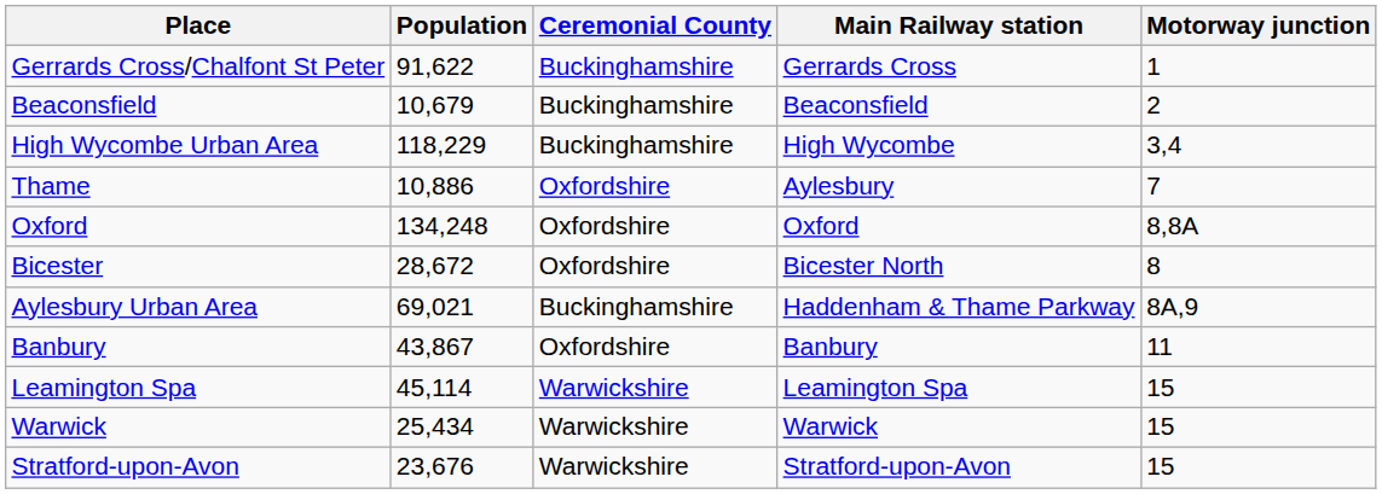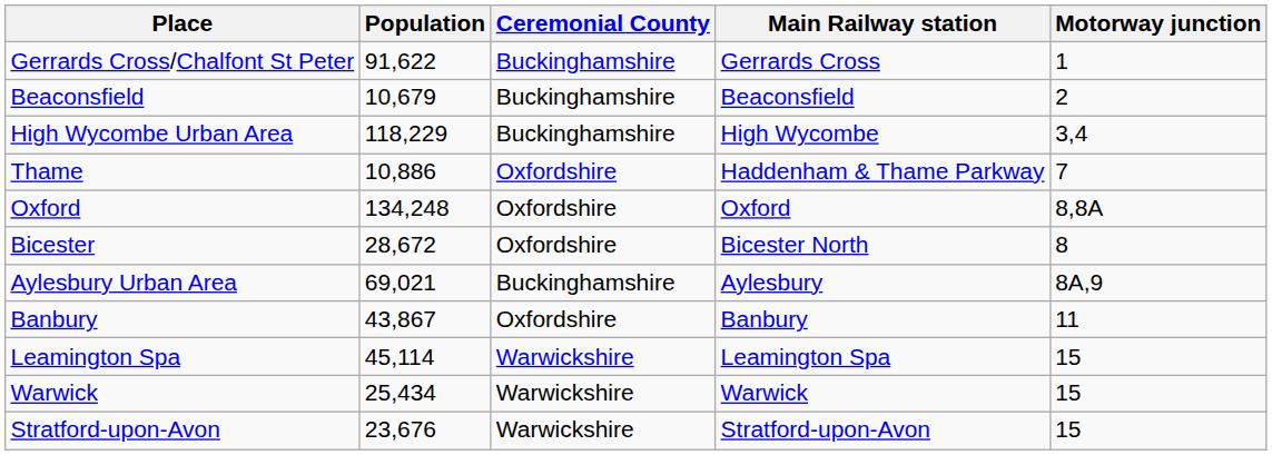Thame | Main Railway station: Aylesbury -> Haddenham & Thame Parkway
Aylesbury Urban Area | Main Railway station: Haddenham & Thame Parkway -> Aylesbury
